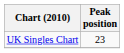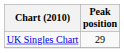UK Singles Chart | Peak position: 23 -> 29
